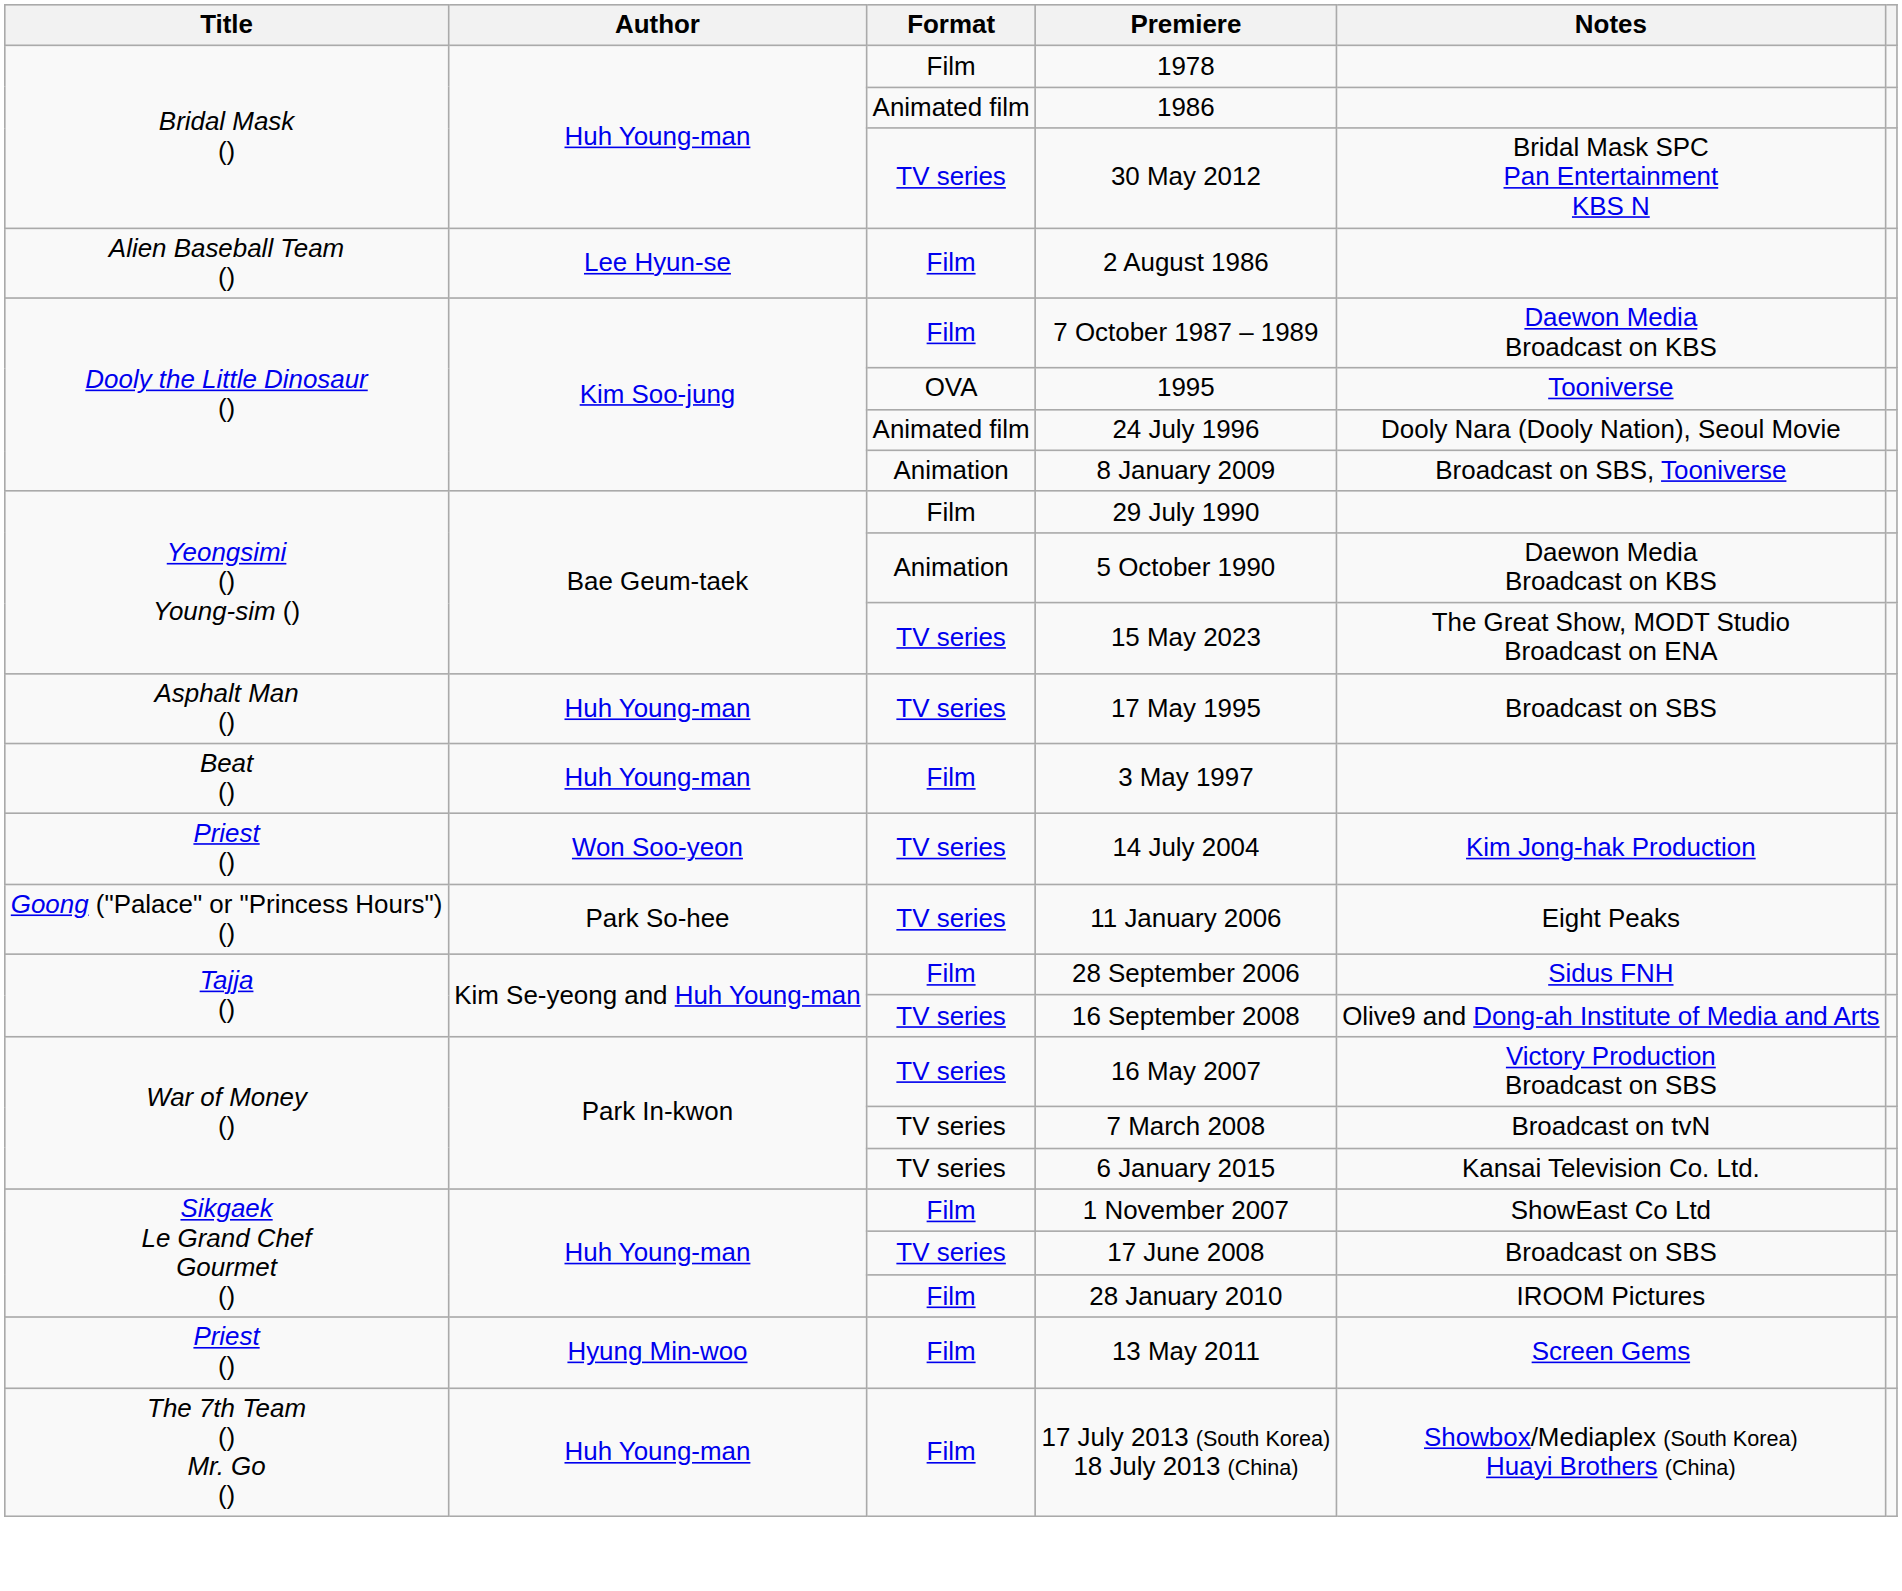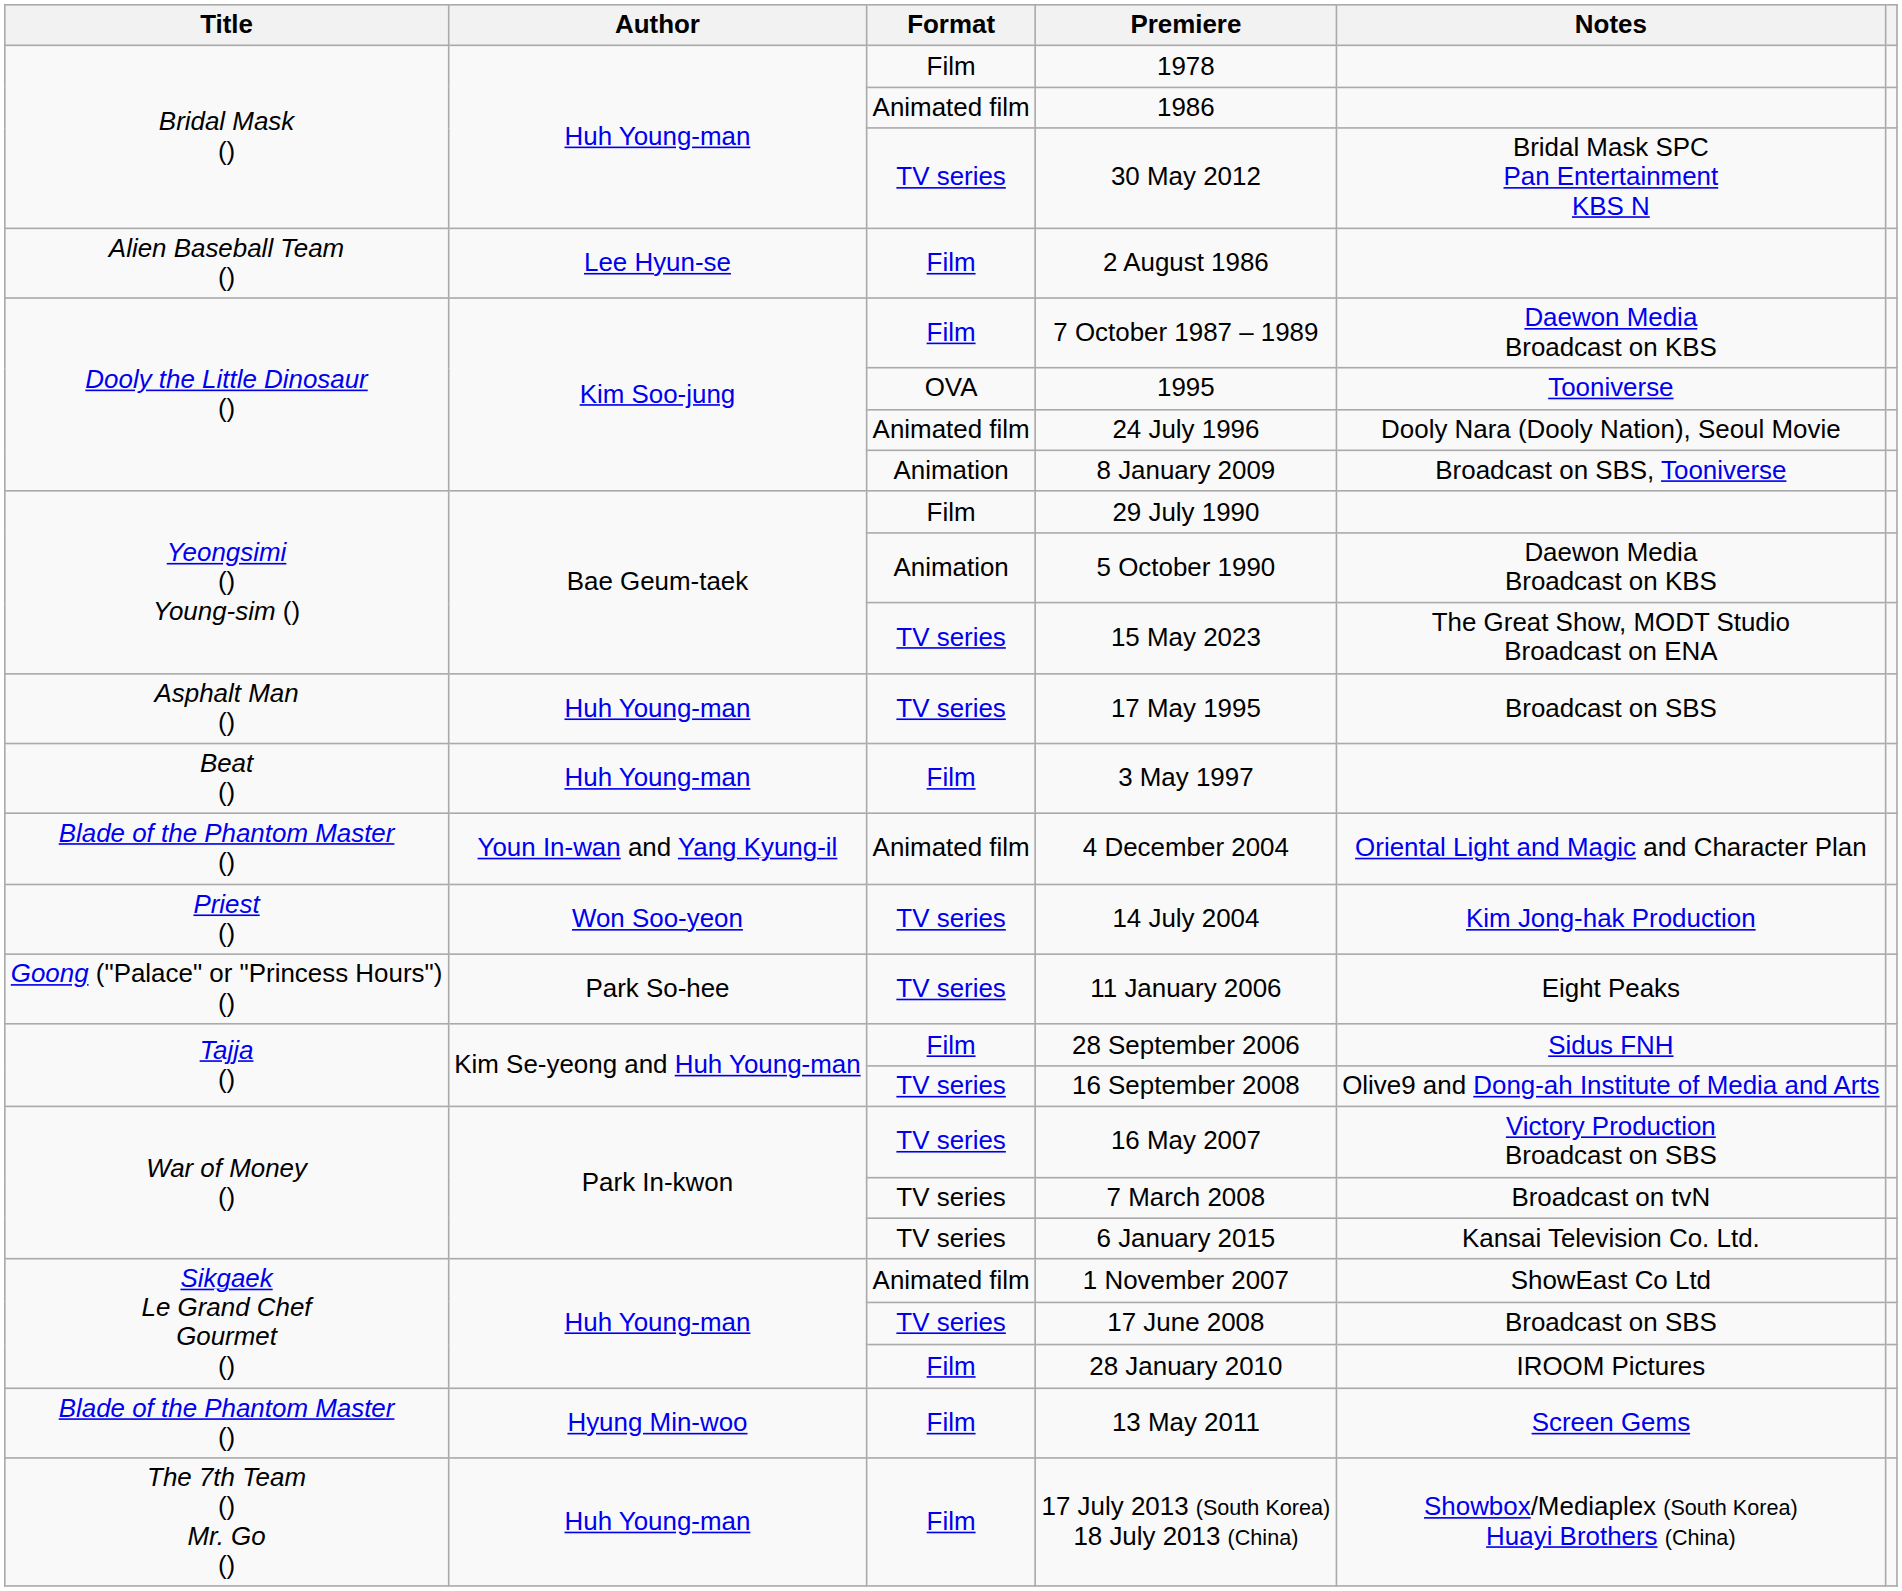+ row: Blade of the Phantom Master () | Youn In-wan and Yang Kyung-il | Animated film | 4 December 2004 | Oriental Light and Magic and Character Plan
1 November 2007 | Format: Film -> Animated film
13 May 2011 | Title: Priest () -> Blade of the Phantom Master ()
